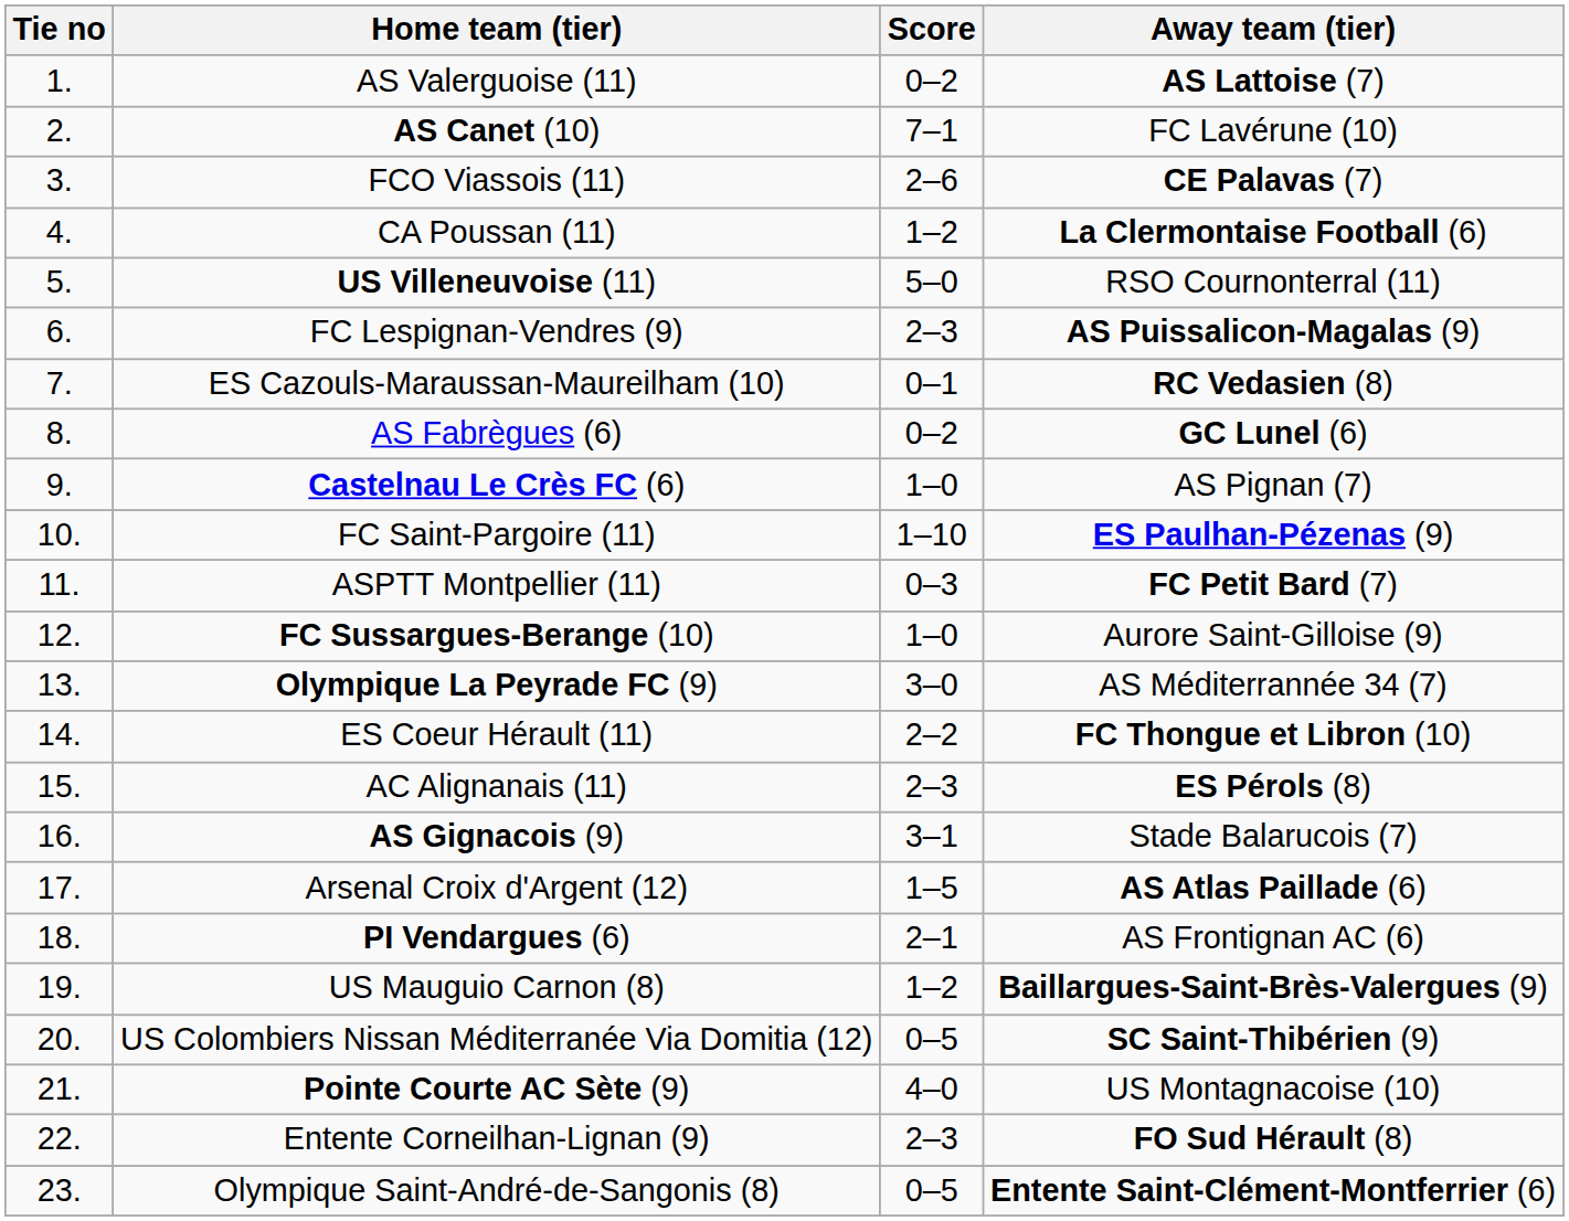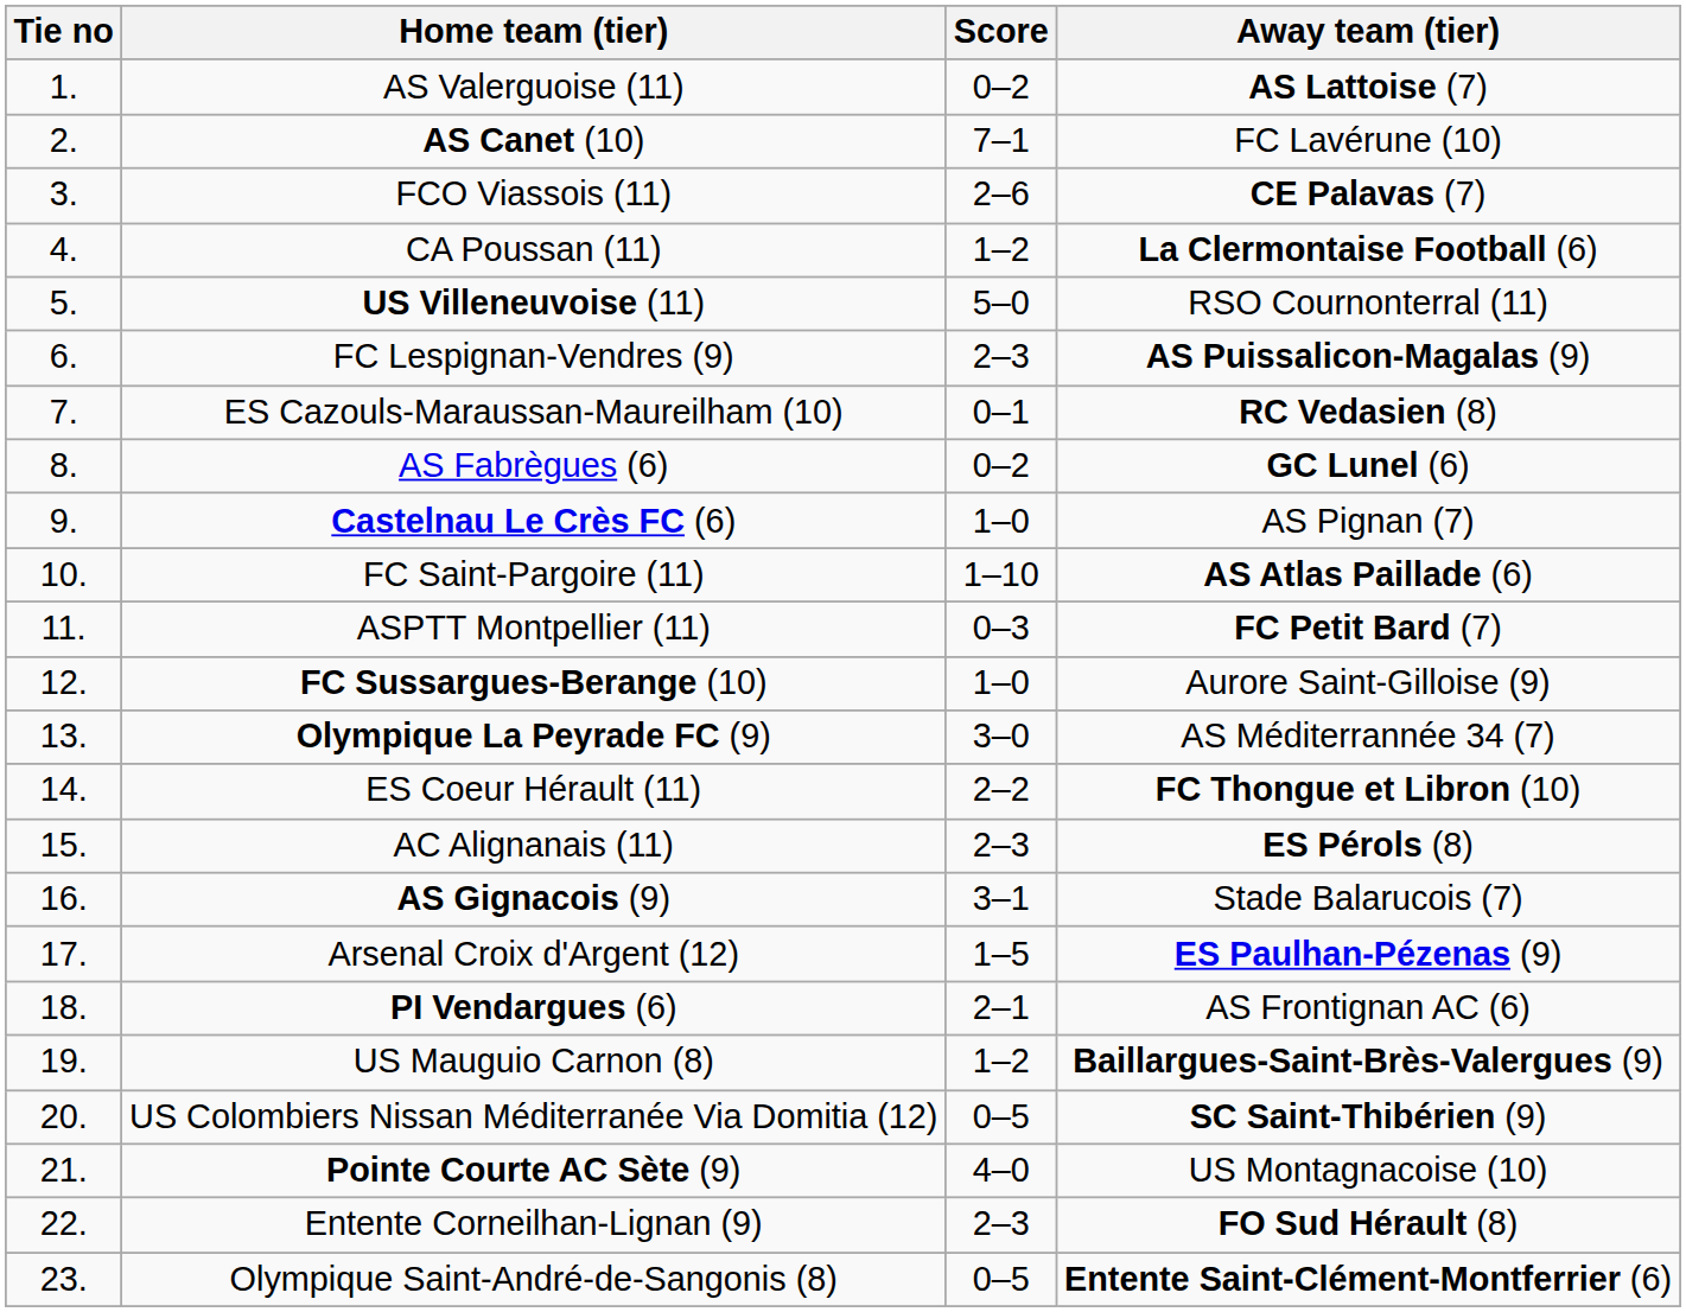FC Saint-Pargoire (11) | Away team (tier): ES Paulhan-Pézenas (9) -> AS Atlas Paillade (6)
Arsenal Croix d'Argent (12) | Away team (tier): AS Atlas Paillade (6) -> ES Paulhan-Pézenas (9)
